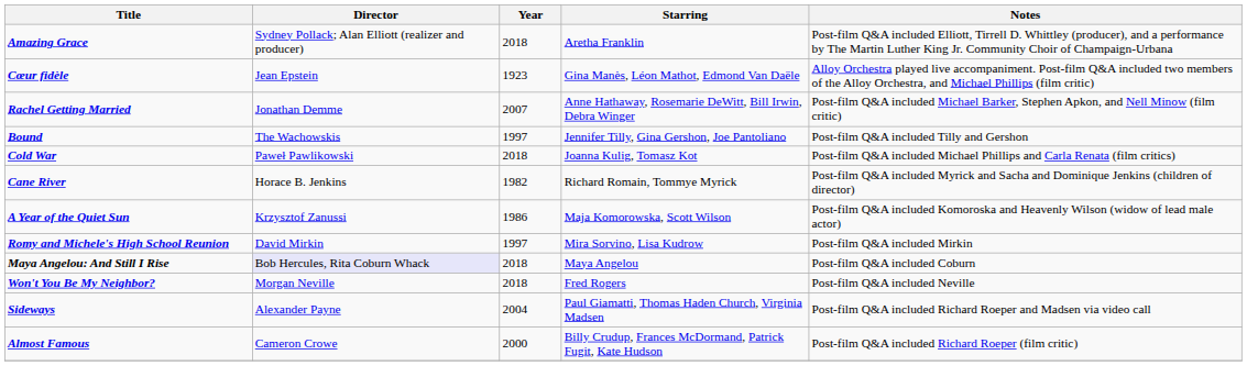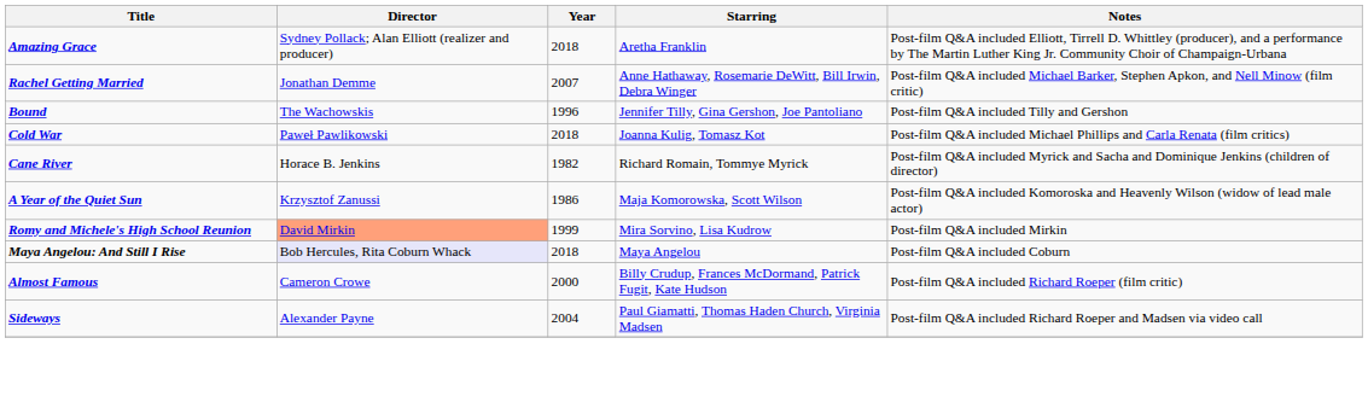- row: Cœur fidèle | Jean Epstein | 1923 | Gina Manès, Léon Mathot, Edmond Van Daële | Alloy Orchestra played live accompaniment. Post-film Q&A included two members of the Alloy Orchestra, and Michael Phillips (film critic)
Bound | Year: 1997 -> 1996
Romy and Michele's High School Reunion | Director: no background -> lightsalmon background
Romy and Michele's High School Reunion | Year: 1997 -> 1999
- row: Won't You Be My Neighbor? | Morgan Neville | 2018 | Fred Rogers | Post-film Q&A included Neville
rows swapped: Almost Famous <-> Sideways
